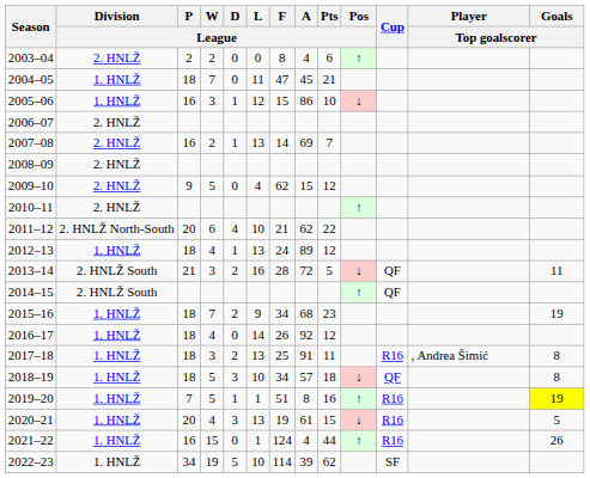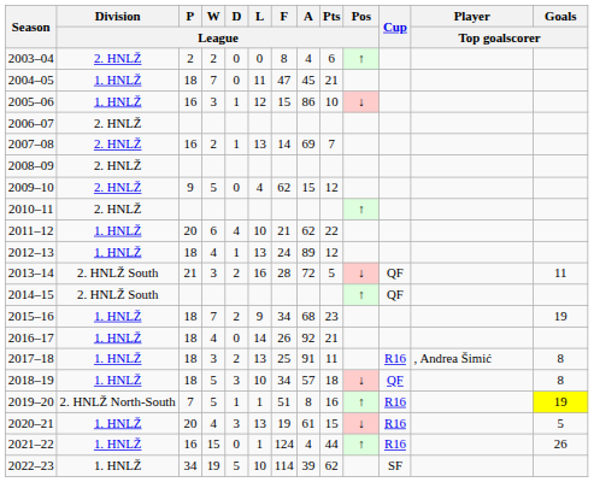2011–12 | Division / League: 2. HNLŽ North-South -> 1. HNLŽ
2016–17 | Pts / League: 12 -> 21
2019–20 | Division / League: 1. HNLŽ -> 2. HNLŽ North-South
